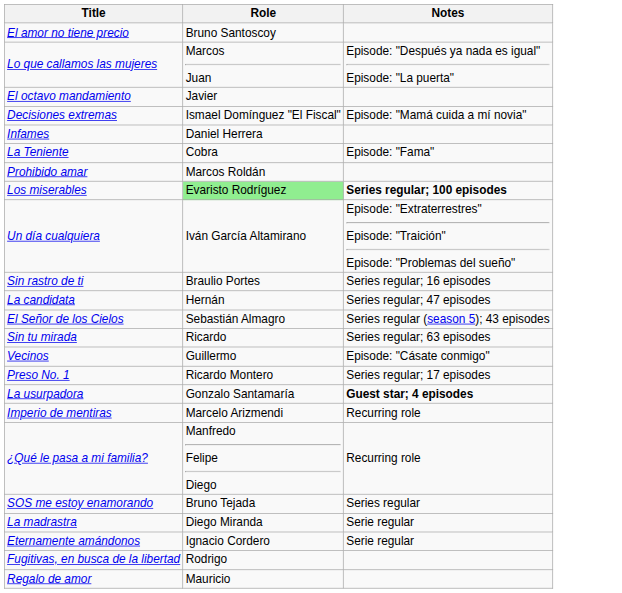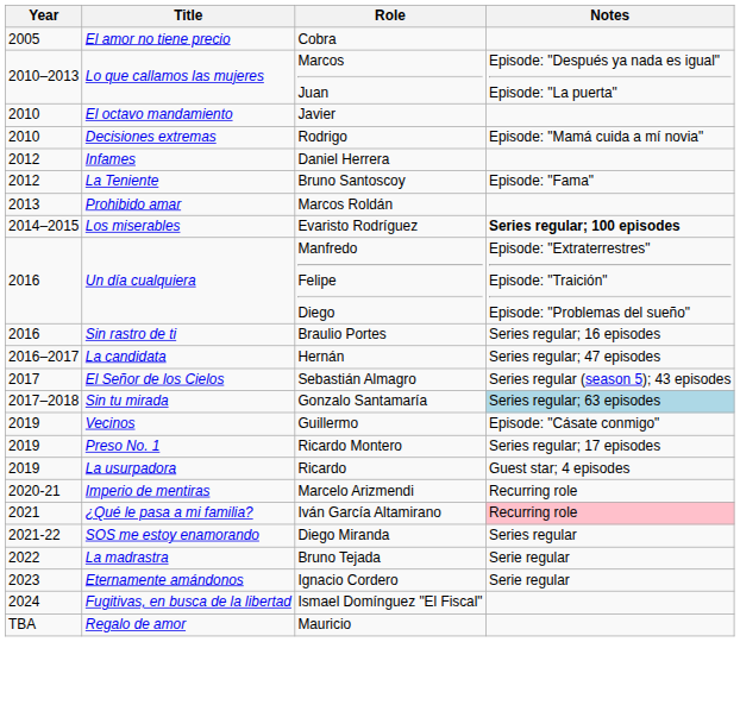+ column: Year | 2005 | 2010–2013 | 2010 | 2010 | 2012 | 2012 | 2013 | 2014–2015 | 2016 | 2016 | 2016–2017 | 2017 | 2017–2018 | 2019 | 2019 | 2019 | 2020-21 | 2021 | 2021-22 | 2022 | 2023 | 2024 | TBA
El amor no tiene precio | Role: Bruno Santoscoy -> Cobra
Decisiones extremas | Role: Ismael Domínguez "El Fiscal" -> Rodrigo
La Teniente | Role: Cobra -> Bruno Santoscoy
Los miserables | Role: lightgreen background -> no background
Un día cualquiera | Role: Iván García Altamirano -> Manfredo Felipe Diego
Sin tu mirada | Role: Ricardo -> Gonzalo Santamaría
Sin tu mirada | Notes: no background -> lightblue background
La usurpadora | Role: Gonzalo Santamaría -> Ricardo
La usurpadora | Notes: bold -> normal
¿Qué le pasa a mi familia? | Role: Manfredo Felipe Diego -> Iván García Altamirano
¿Qué le pasa a mi familia? | Notes: no background -> pink background
SOS me estoy enamorando | Role: Bruno Tejada -> Diego Miranda
La madrastra | Role: Diego Miranda -> Bruno Tejada
Fugitivas, en busca de la libertad | Role: Rodrigo -> Ismael Domínguez "El Fiscal"
